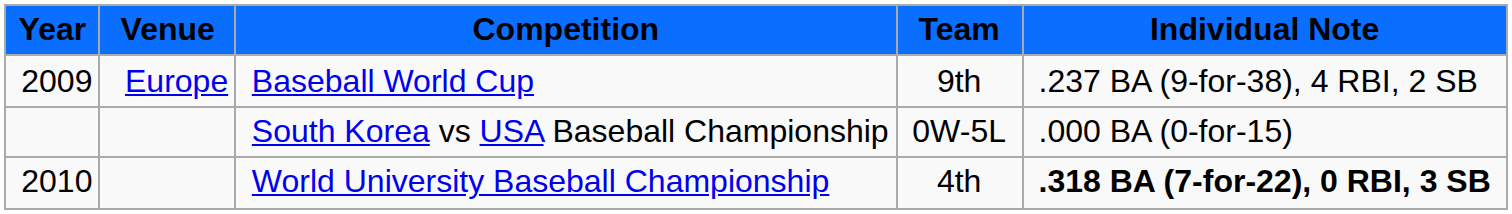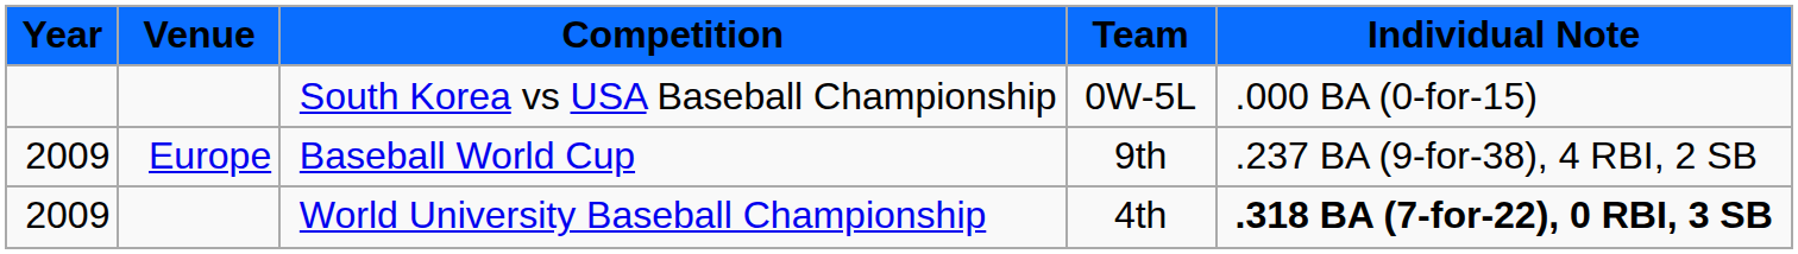rows swapped: Baseball World Cup <-> South Korea vs USA Baseball Championship
World University Baseball Championship | Year: 2010 -> 2009
